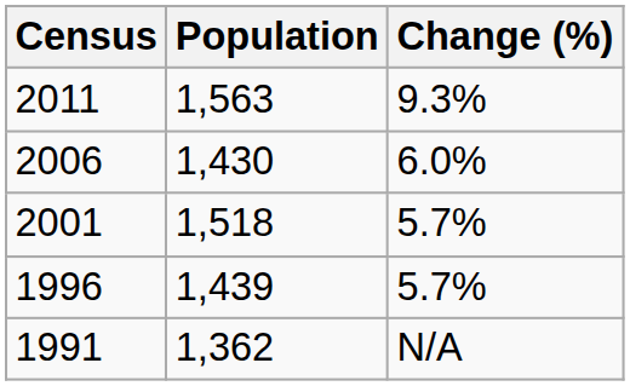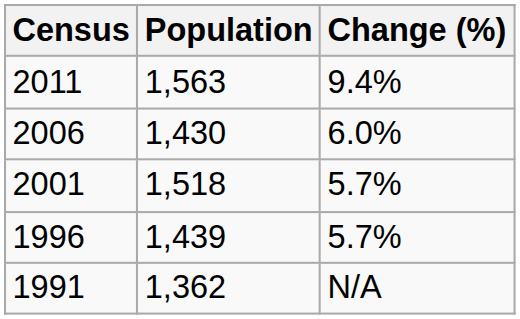2011 | Change (%): 9.3% -> 9.4%
